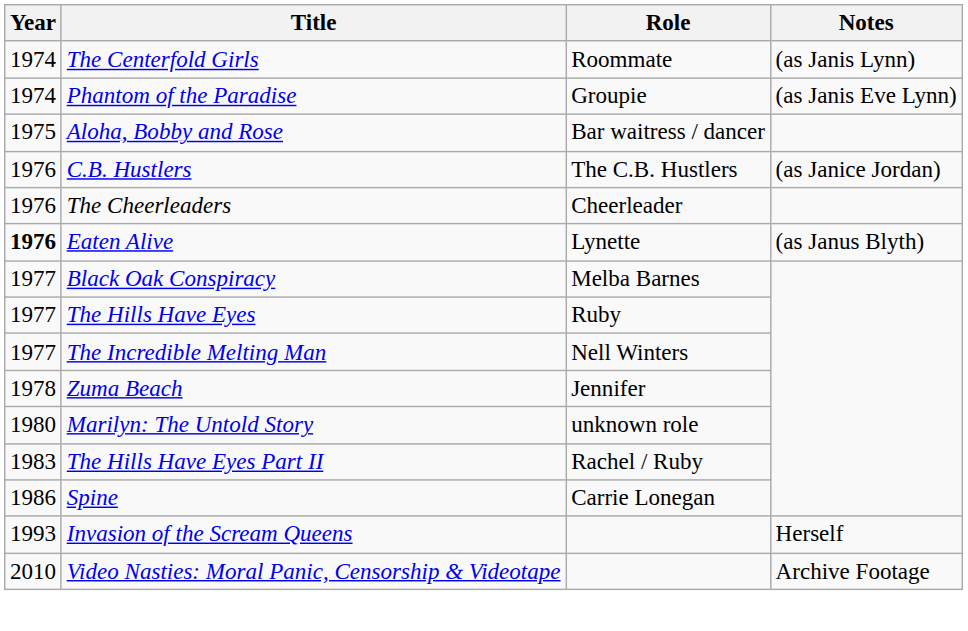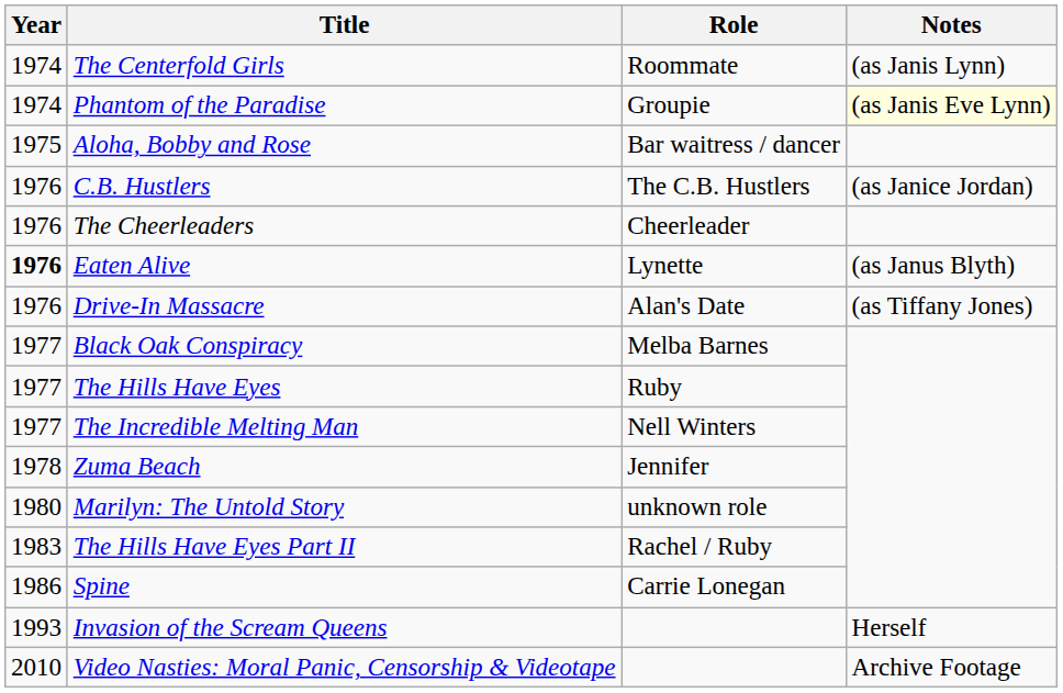Phantom of the Paradise | Notes: no background -> lightyellow background
+ row: 1976 | Drive-In Massacre | Alan's Date | (as Tiffany Jones)
